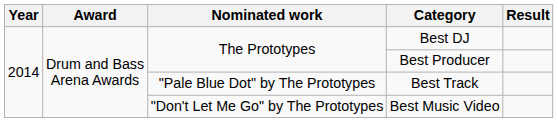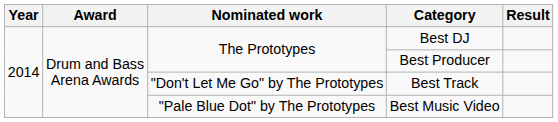Best Track | Nominated work: "Pale Blue Dot" by The Prototypes -> "Don't Let Me Go" by The Prototypes
Best Music Video | Nominated work: "Don't Let Me Go" by The Prototypes -> "Pale Blue Dot" by The Prototypes
